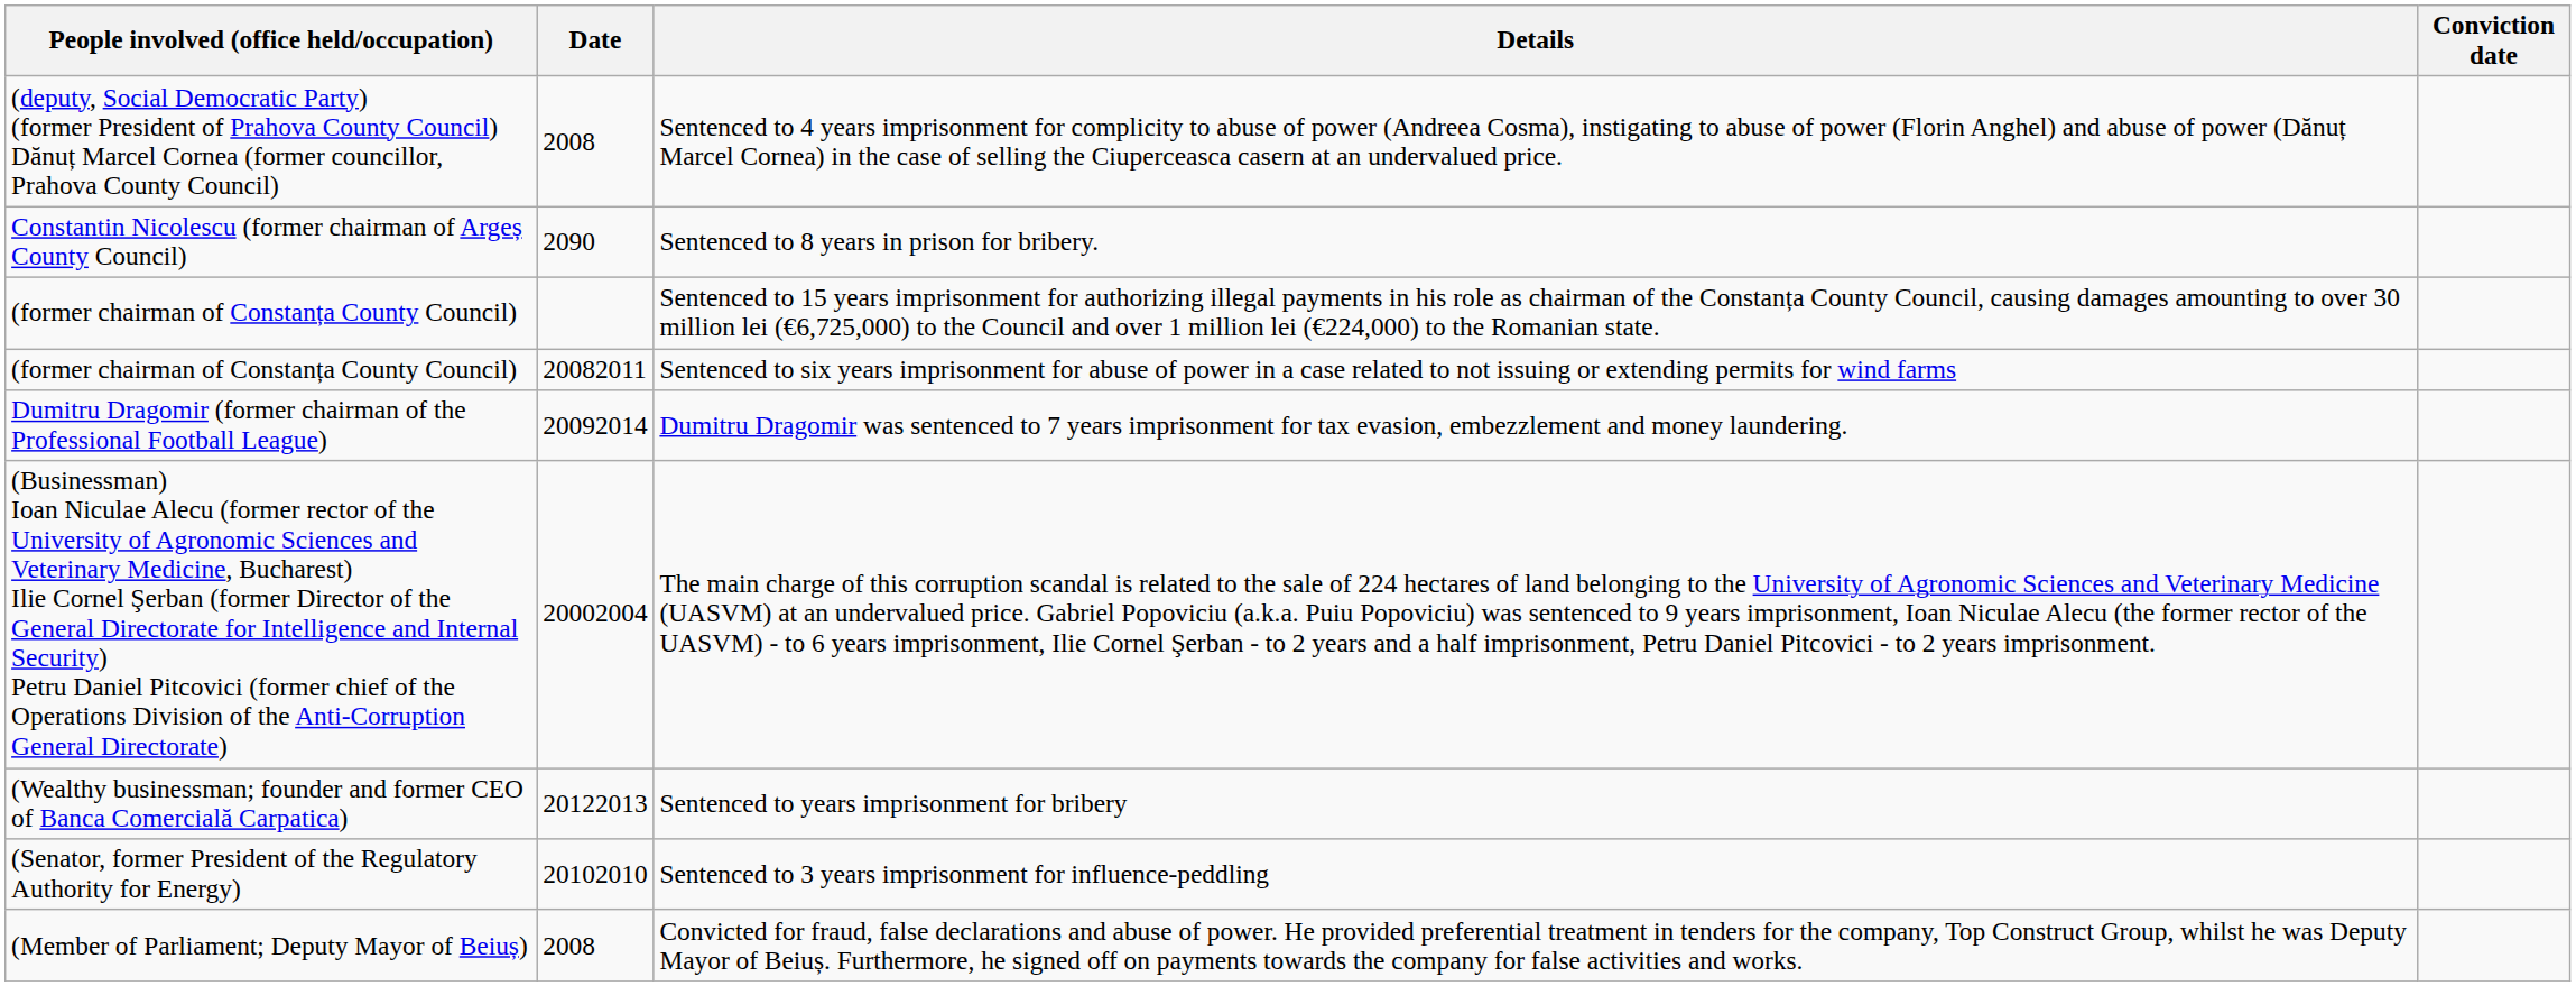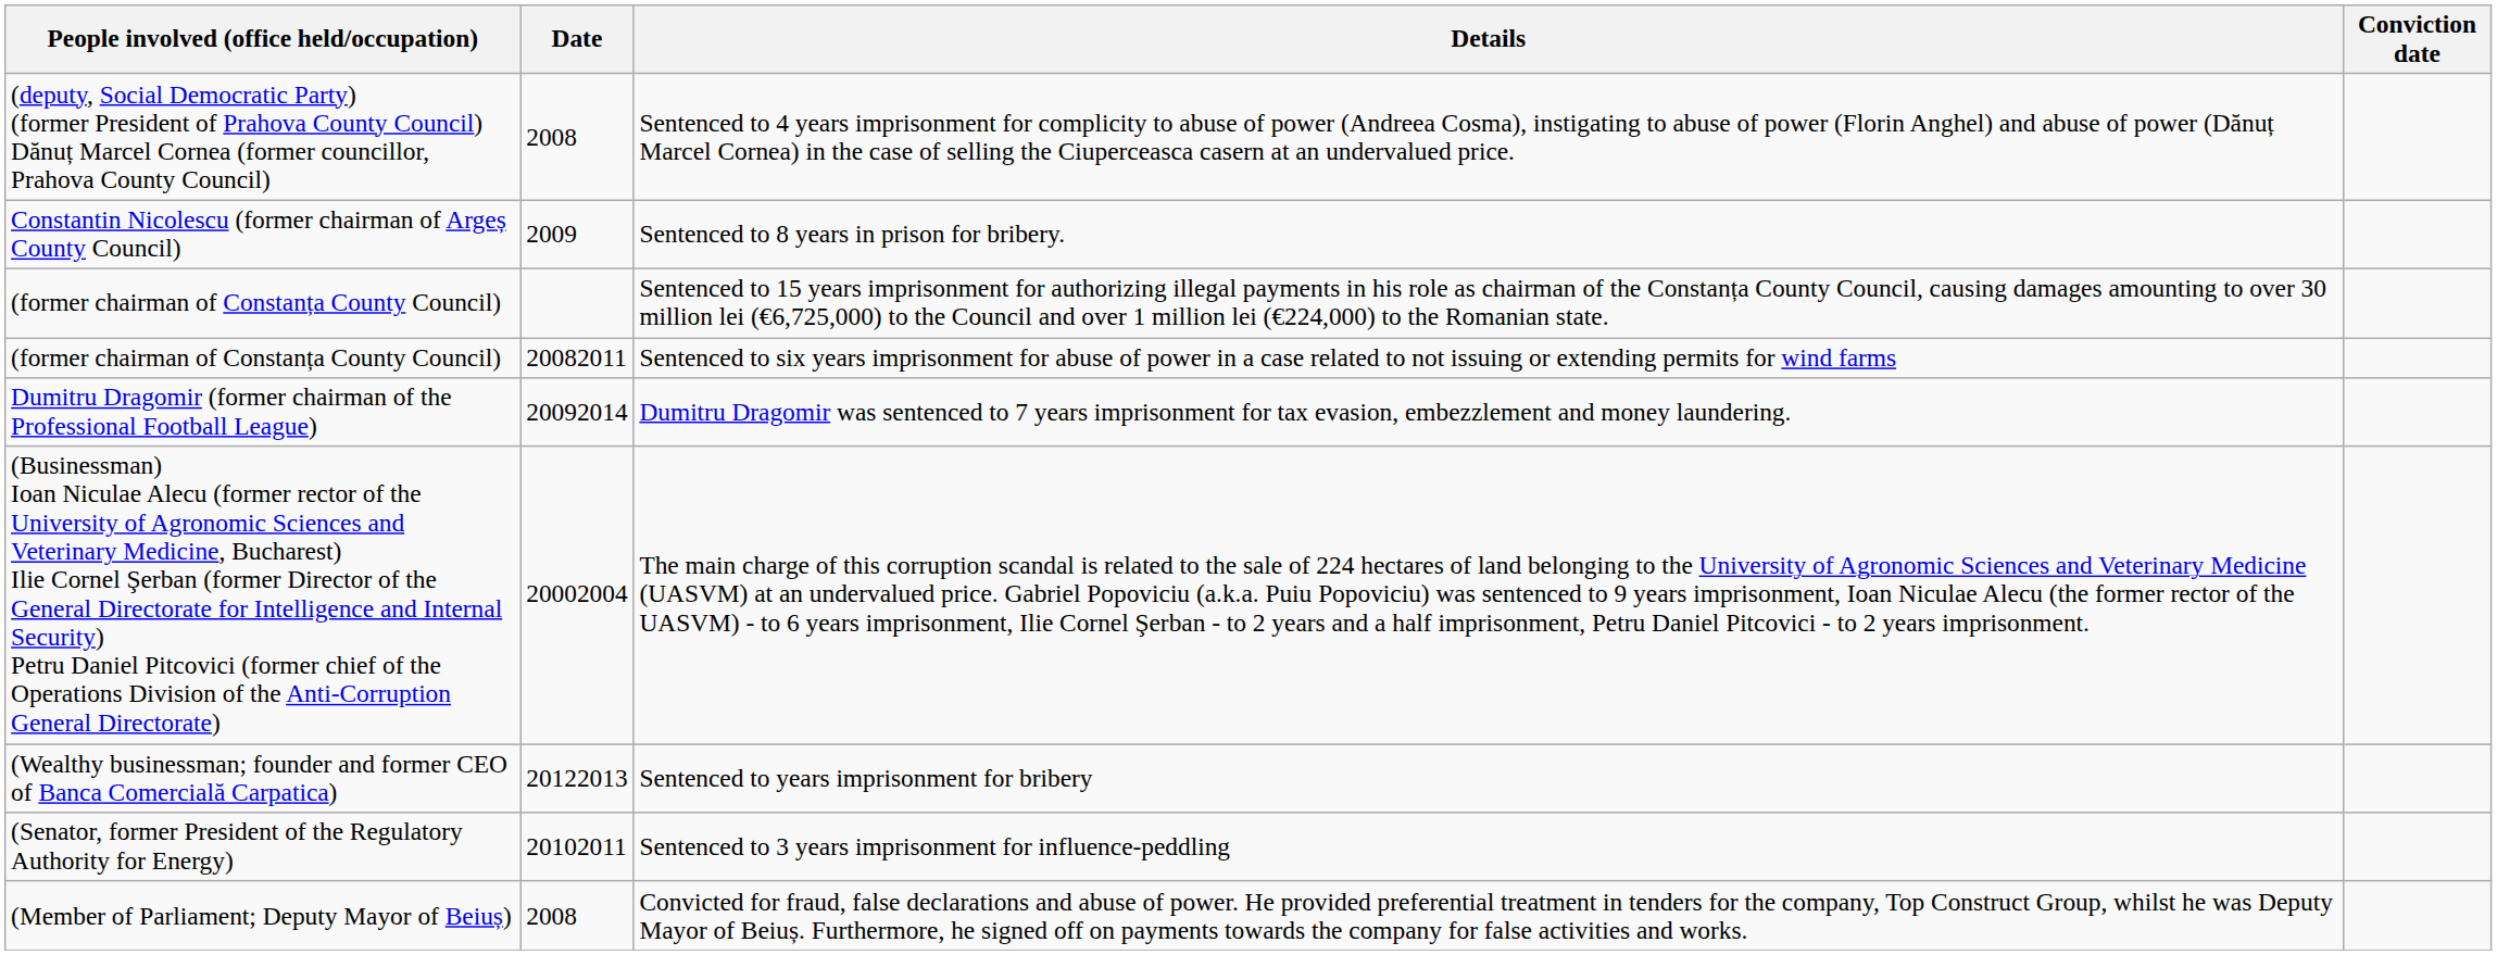Sentenced to 8 years in prison for bribery. | Date: 2090 -> 2009
Sentenced to 3 years imprisonment for influence-peddling | Date: 20102010 -> 20102011
